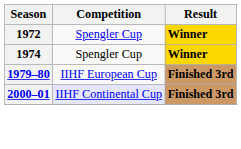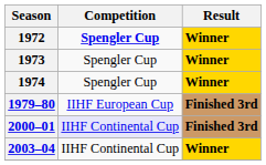1972 | Competition: normal -> bold
+ row: 1973 | Spengler Cup | Winner
+ row: 2003–04 | IIHF Continental Cup | Winner
